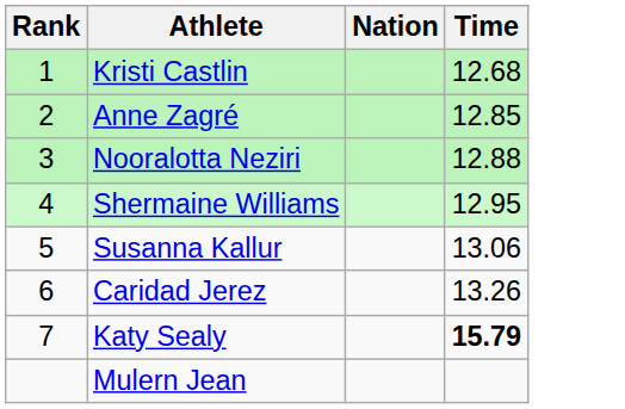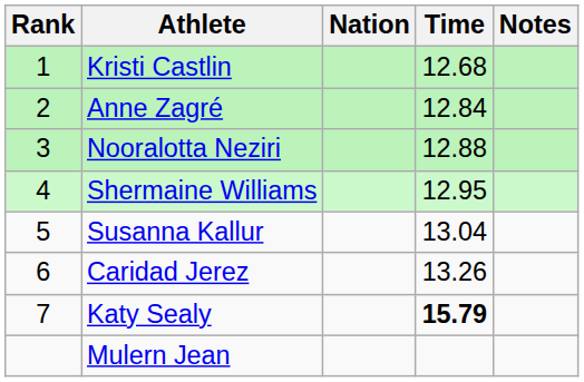+ column: Notes
Anne Zagré | Time: 12.85 -> 12.84
Susanna Kallur | Time: 13.06 -> 13.04
